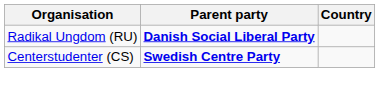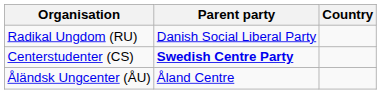Radikal Ungdom (RU) | Parent party: bold -> normal
+ row: Åländsk Ungcenter (ÅU) | Åland Centre
